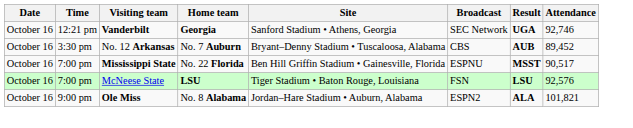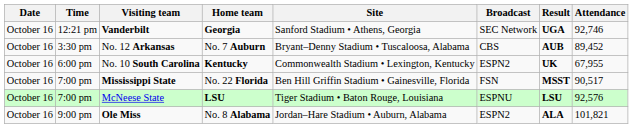+ row: October 16 | 6:00 pm | No. 10 South Carolina | Kentucky | Commonwealth Stadium • Lexington, Kentucky | ESPN2 | UK | 67,955
Mississippi State | Broadcast: ESPNU -> FSN
McNeese State | Broadcast: FSN -> ESPNU
